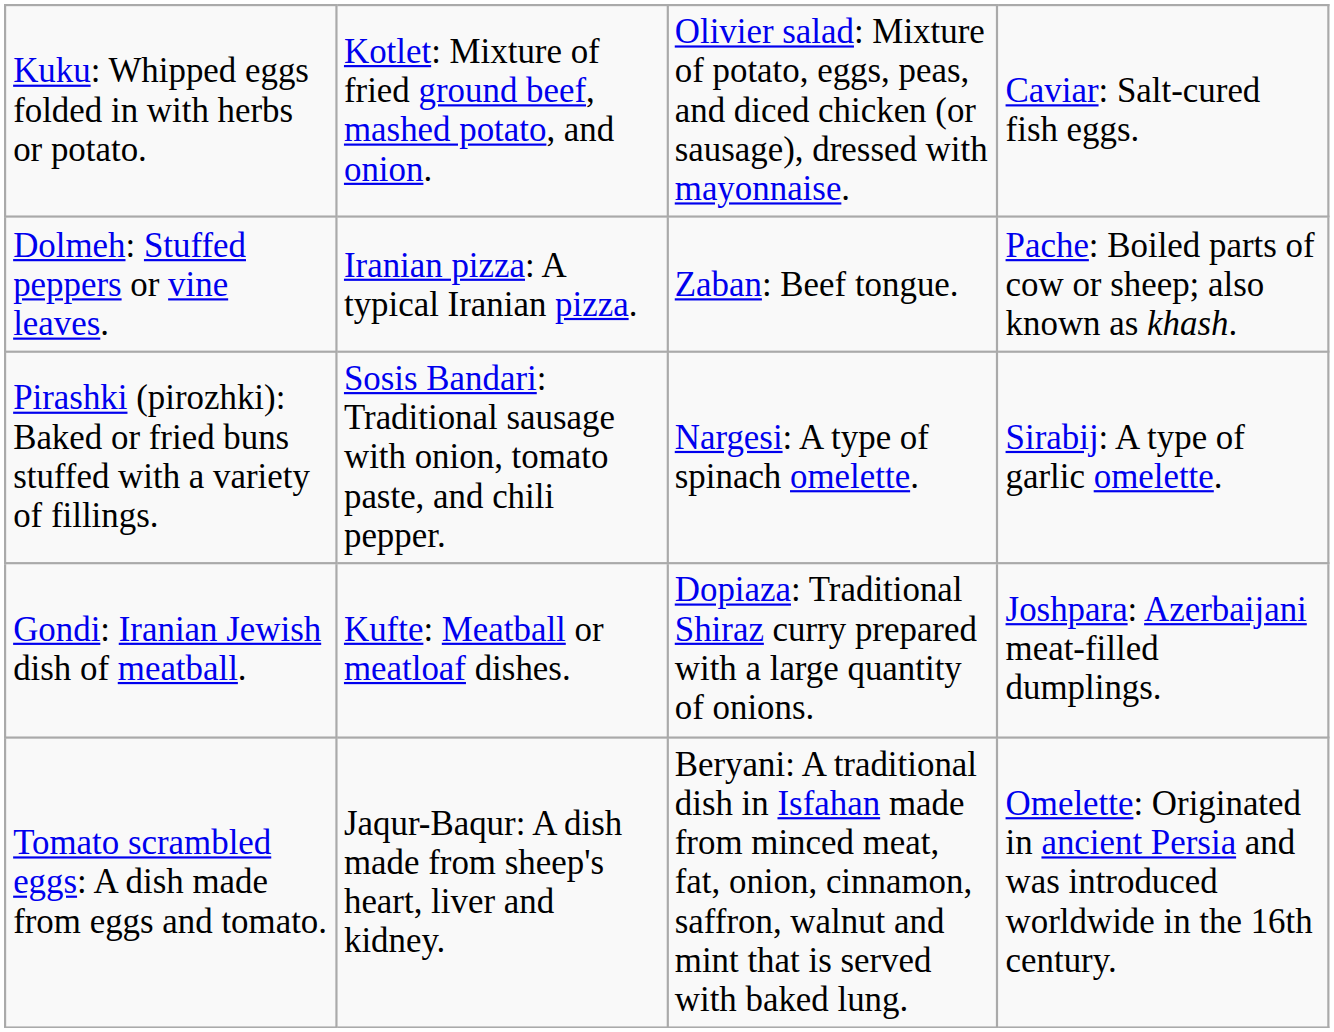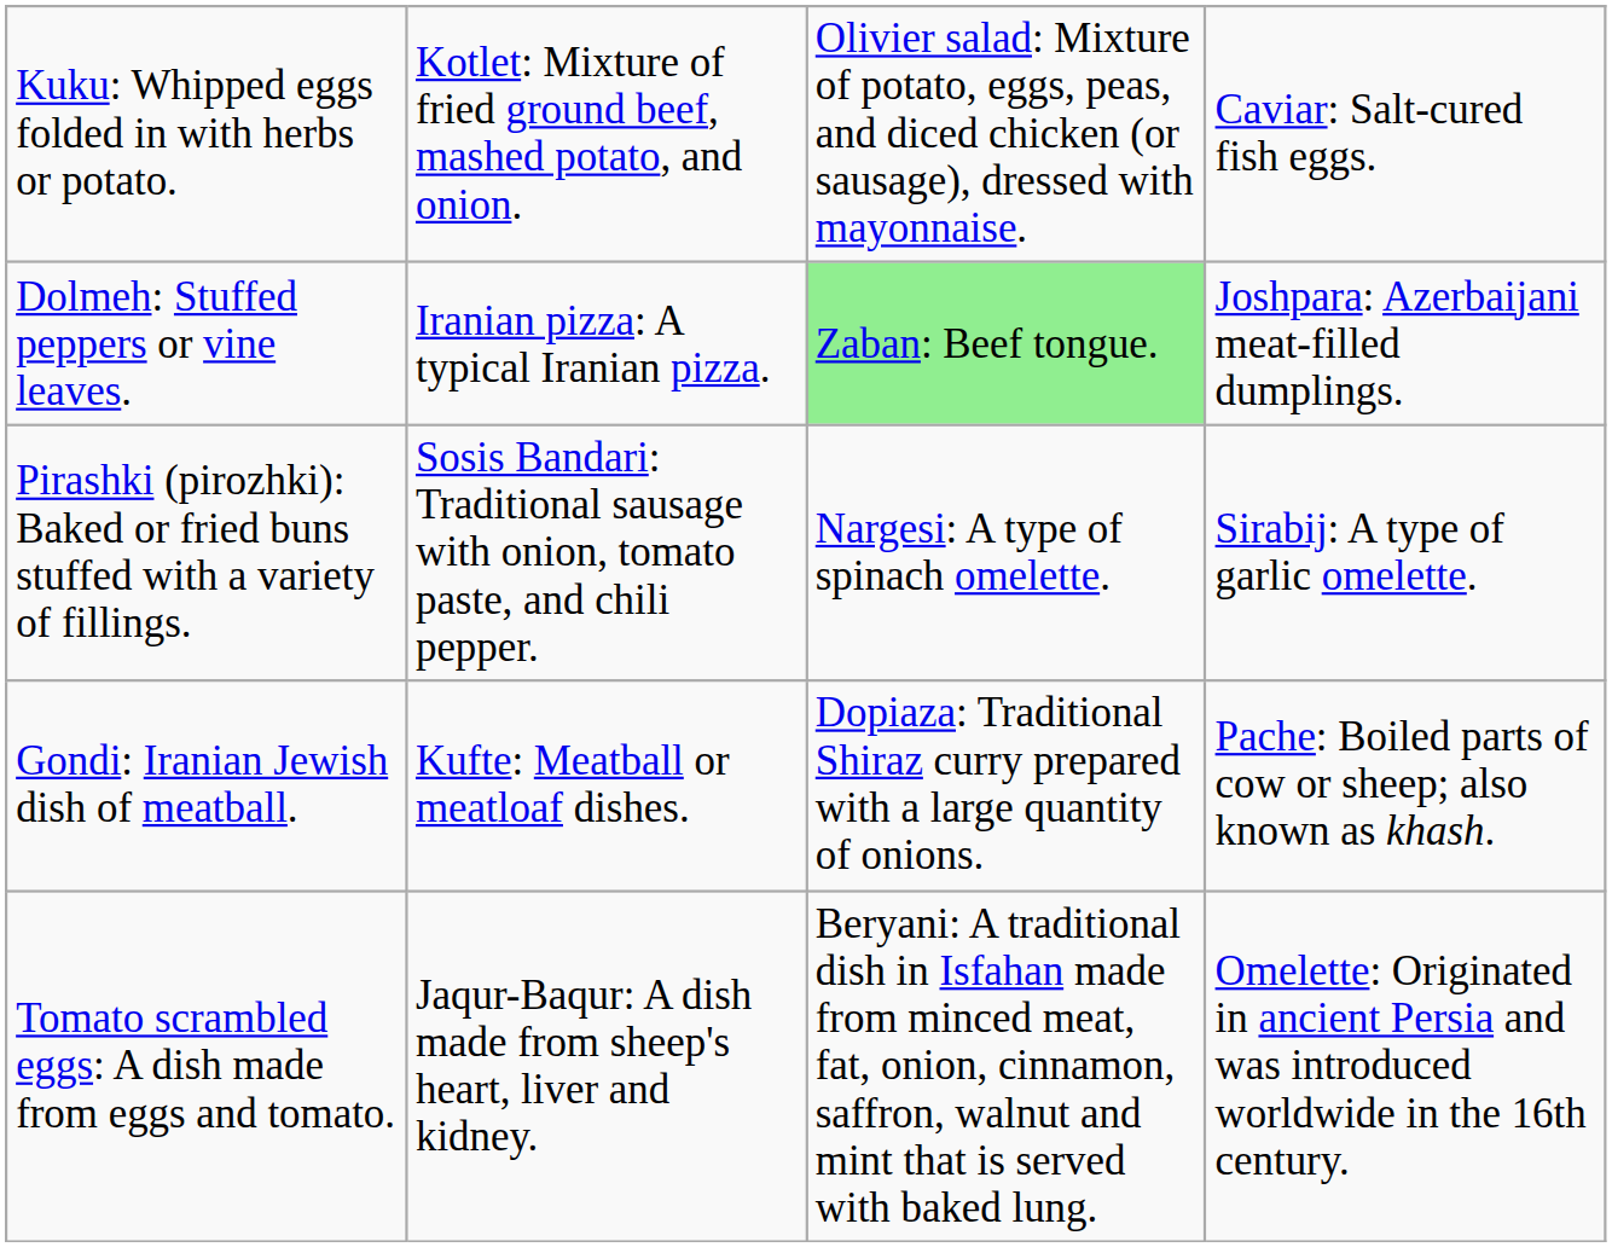Dolmeh: Stuffed peppers or vine leaves. | column 3: no background -> lightgreen background
Dolmeh: Stuffed peppers or vine leaves. | column 4: Pache: Boiled parts of cow or sheep; also known as khash. -> Joshpara: Azerbaijani meat-filled dumplings.
Gondi: Iranian Jewish dish of meatball. | column 4: Joshpara: Azerbaijani meat-filled dumplings. -> Pache: Boiled parts of cow or sheep; also known as khash.
